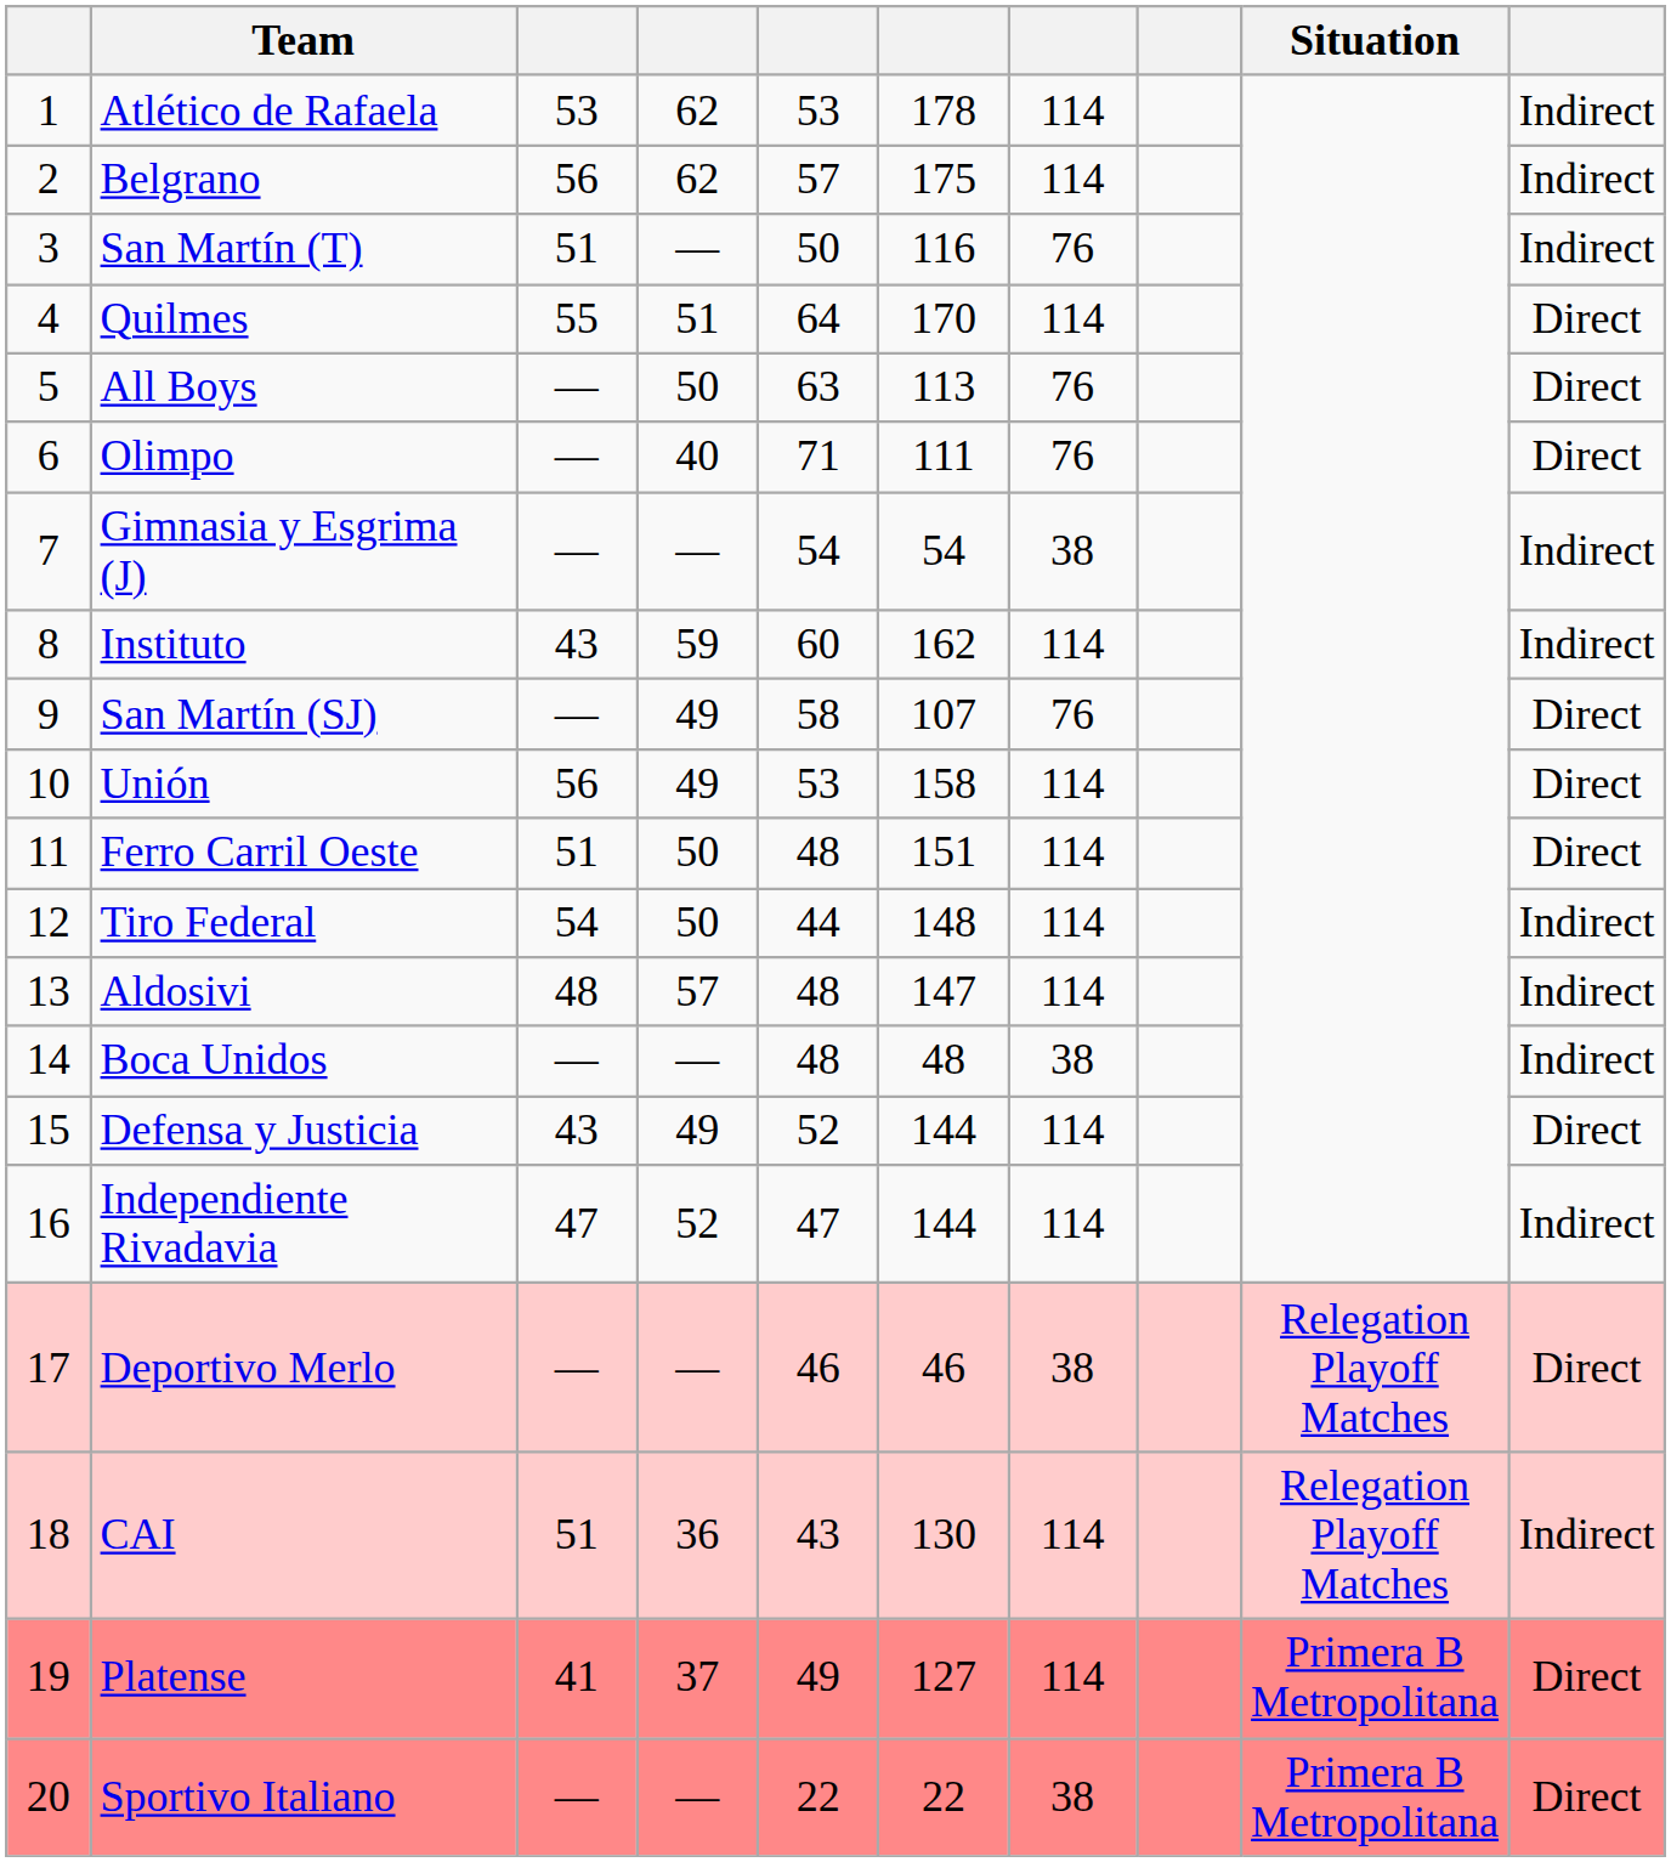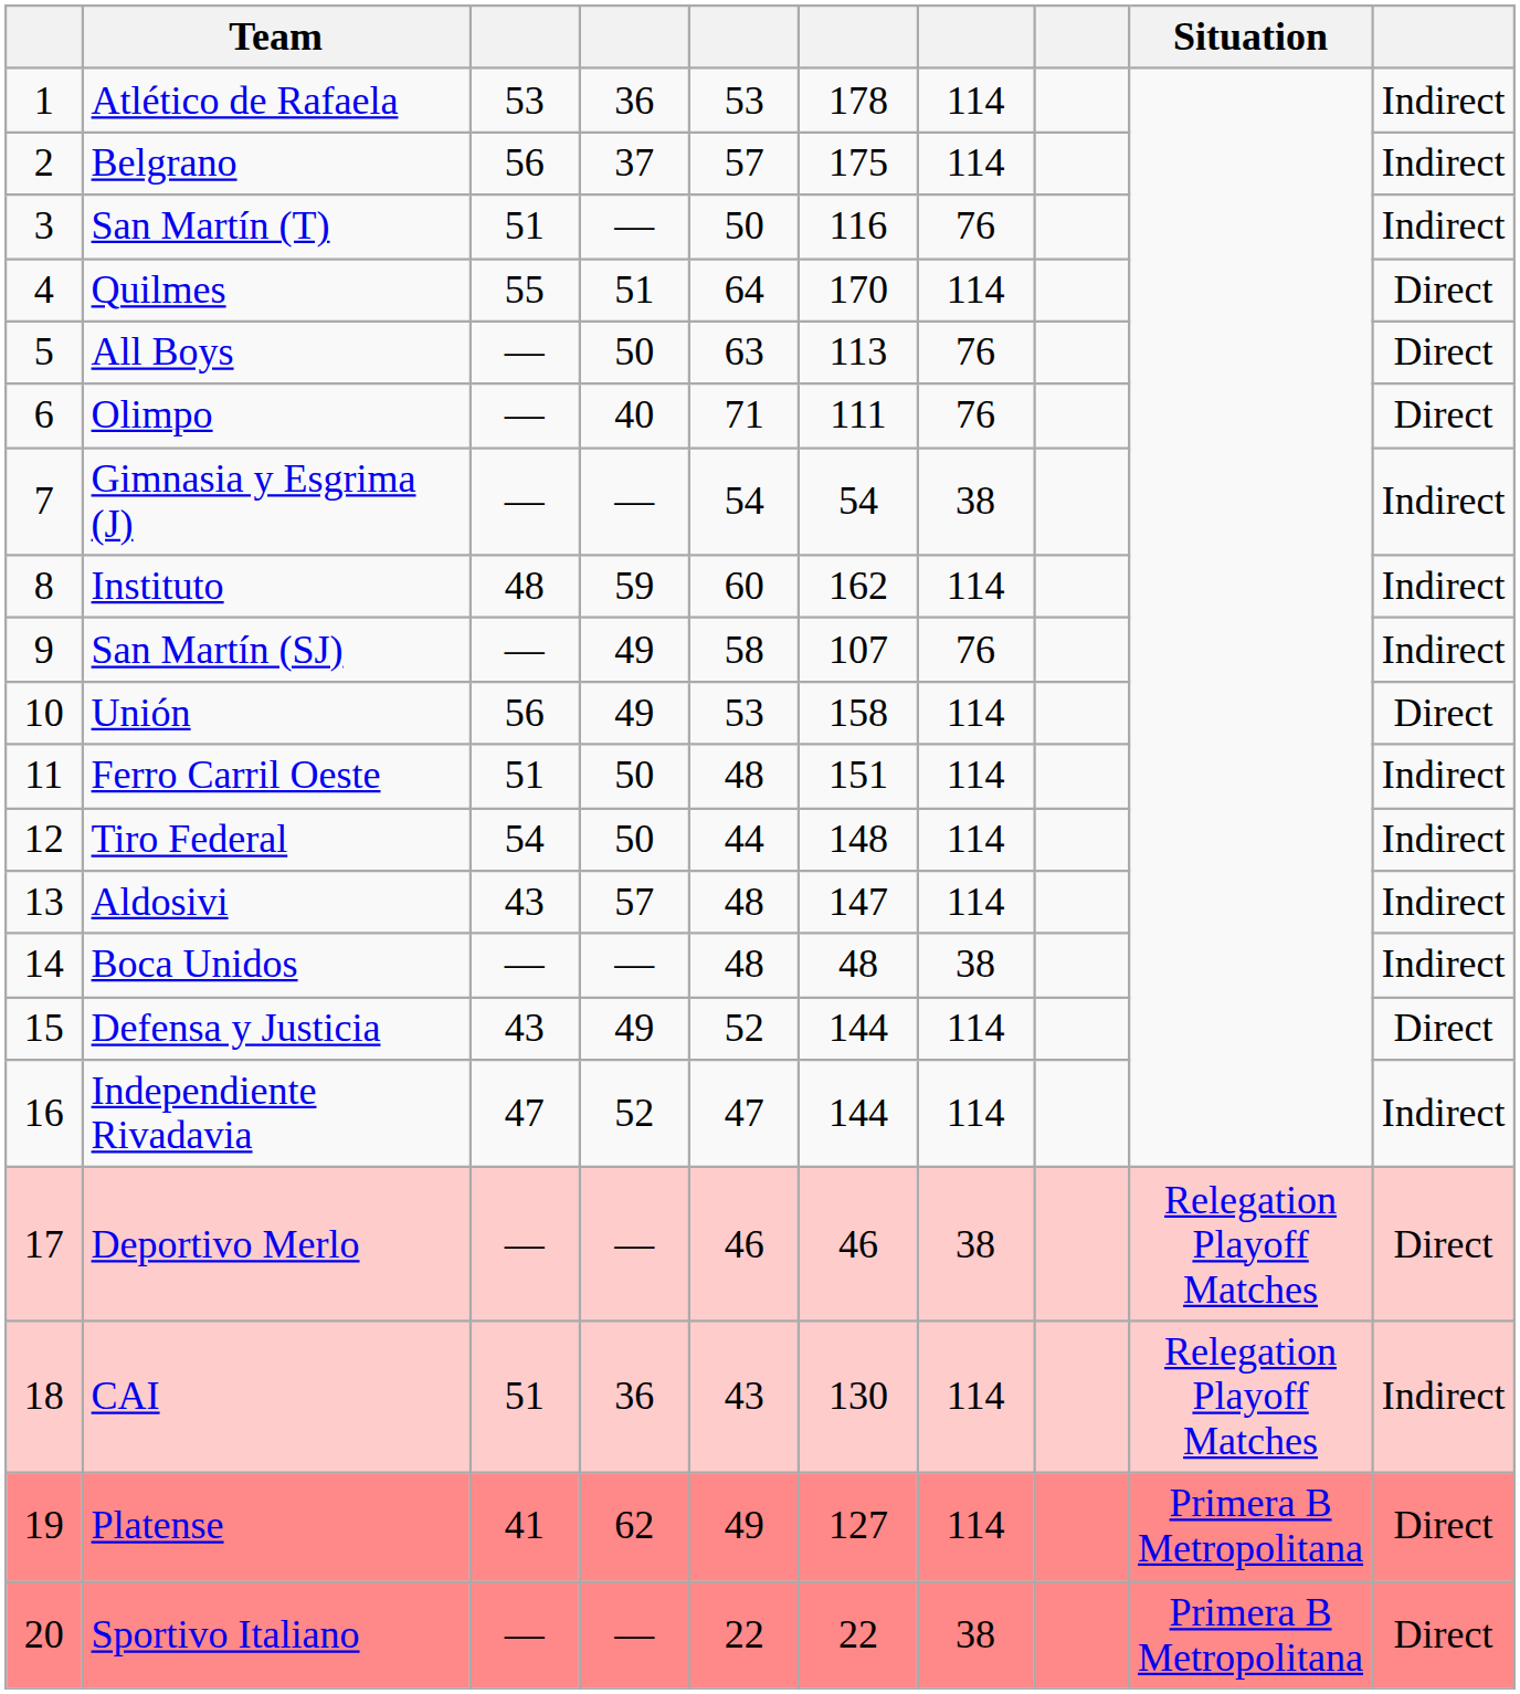Atlético de Rafaela | column 4: 62 -> 36
Belgrano | column 4: 62 -> 37
Instituto | column 3: 43 -> 48
San Martín (SJ) | column 10: Direct -> Indirect
Ferro Carril Oeste | column 10: Direct -> Indirect
Aldosivi | column 3: 48 -> 43
Platense | column 4: 37 -> 62
